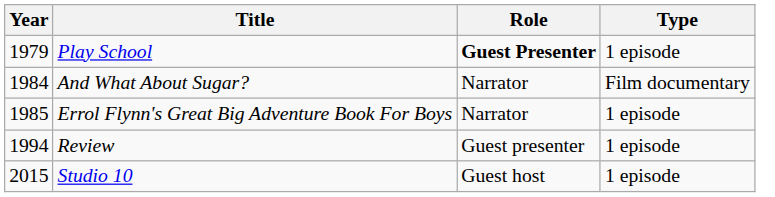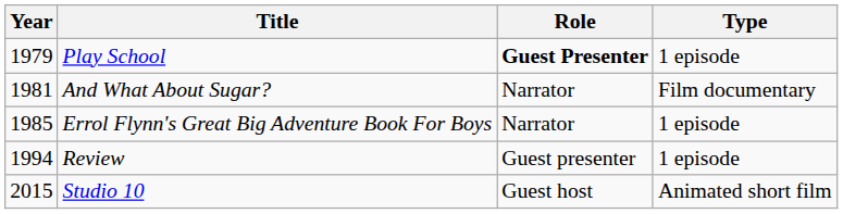And What About Sugar? | Year: 1984 -> 1981
Studio 10 | Type: 1 episode -> Animated short film
